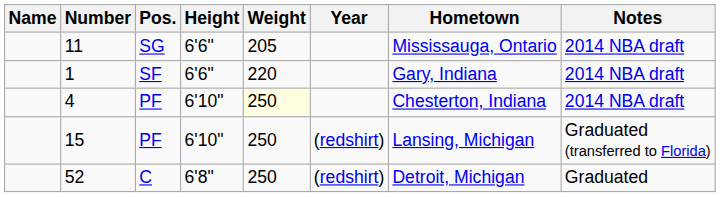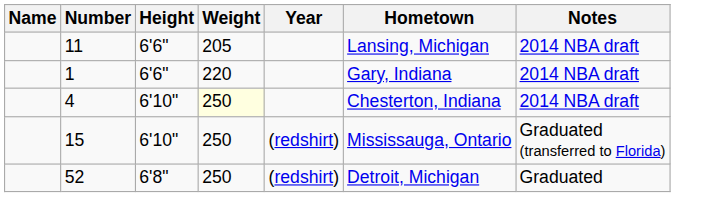- column: Pos. | SG | SF | PF | PF | C
11 | Hometown: Mississauga, Ontario -> Lansing, Michigan
15 | Hometown: Lansing, Michigan -> Mississauga, Ontario
